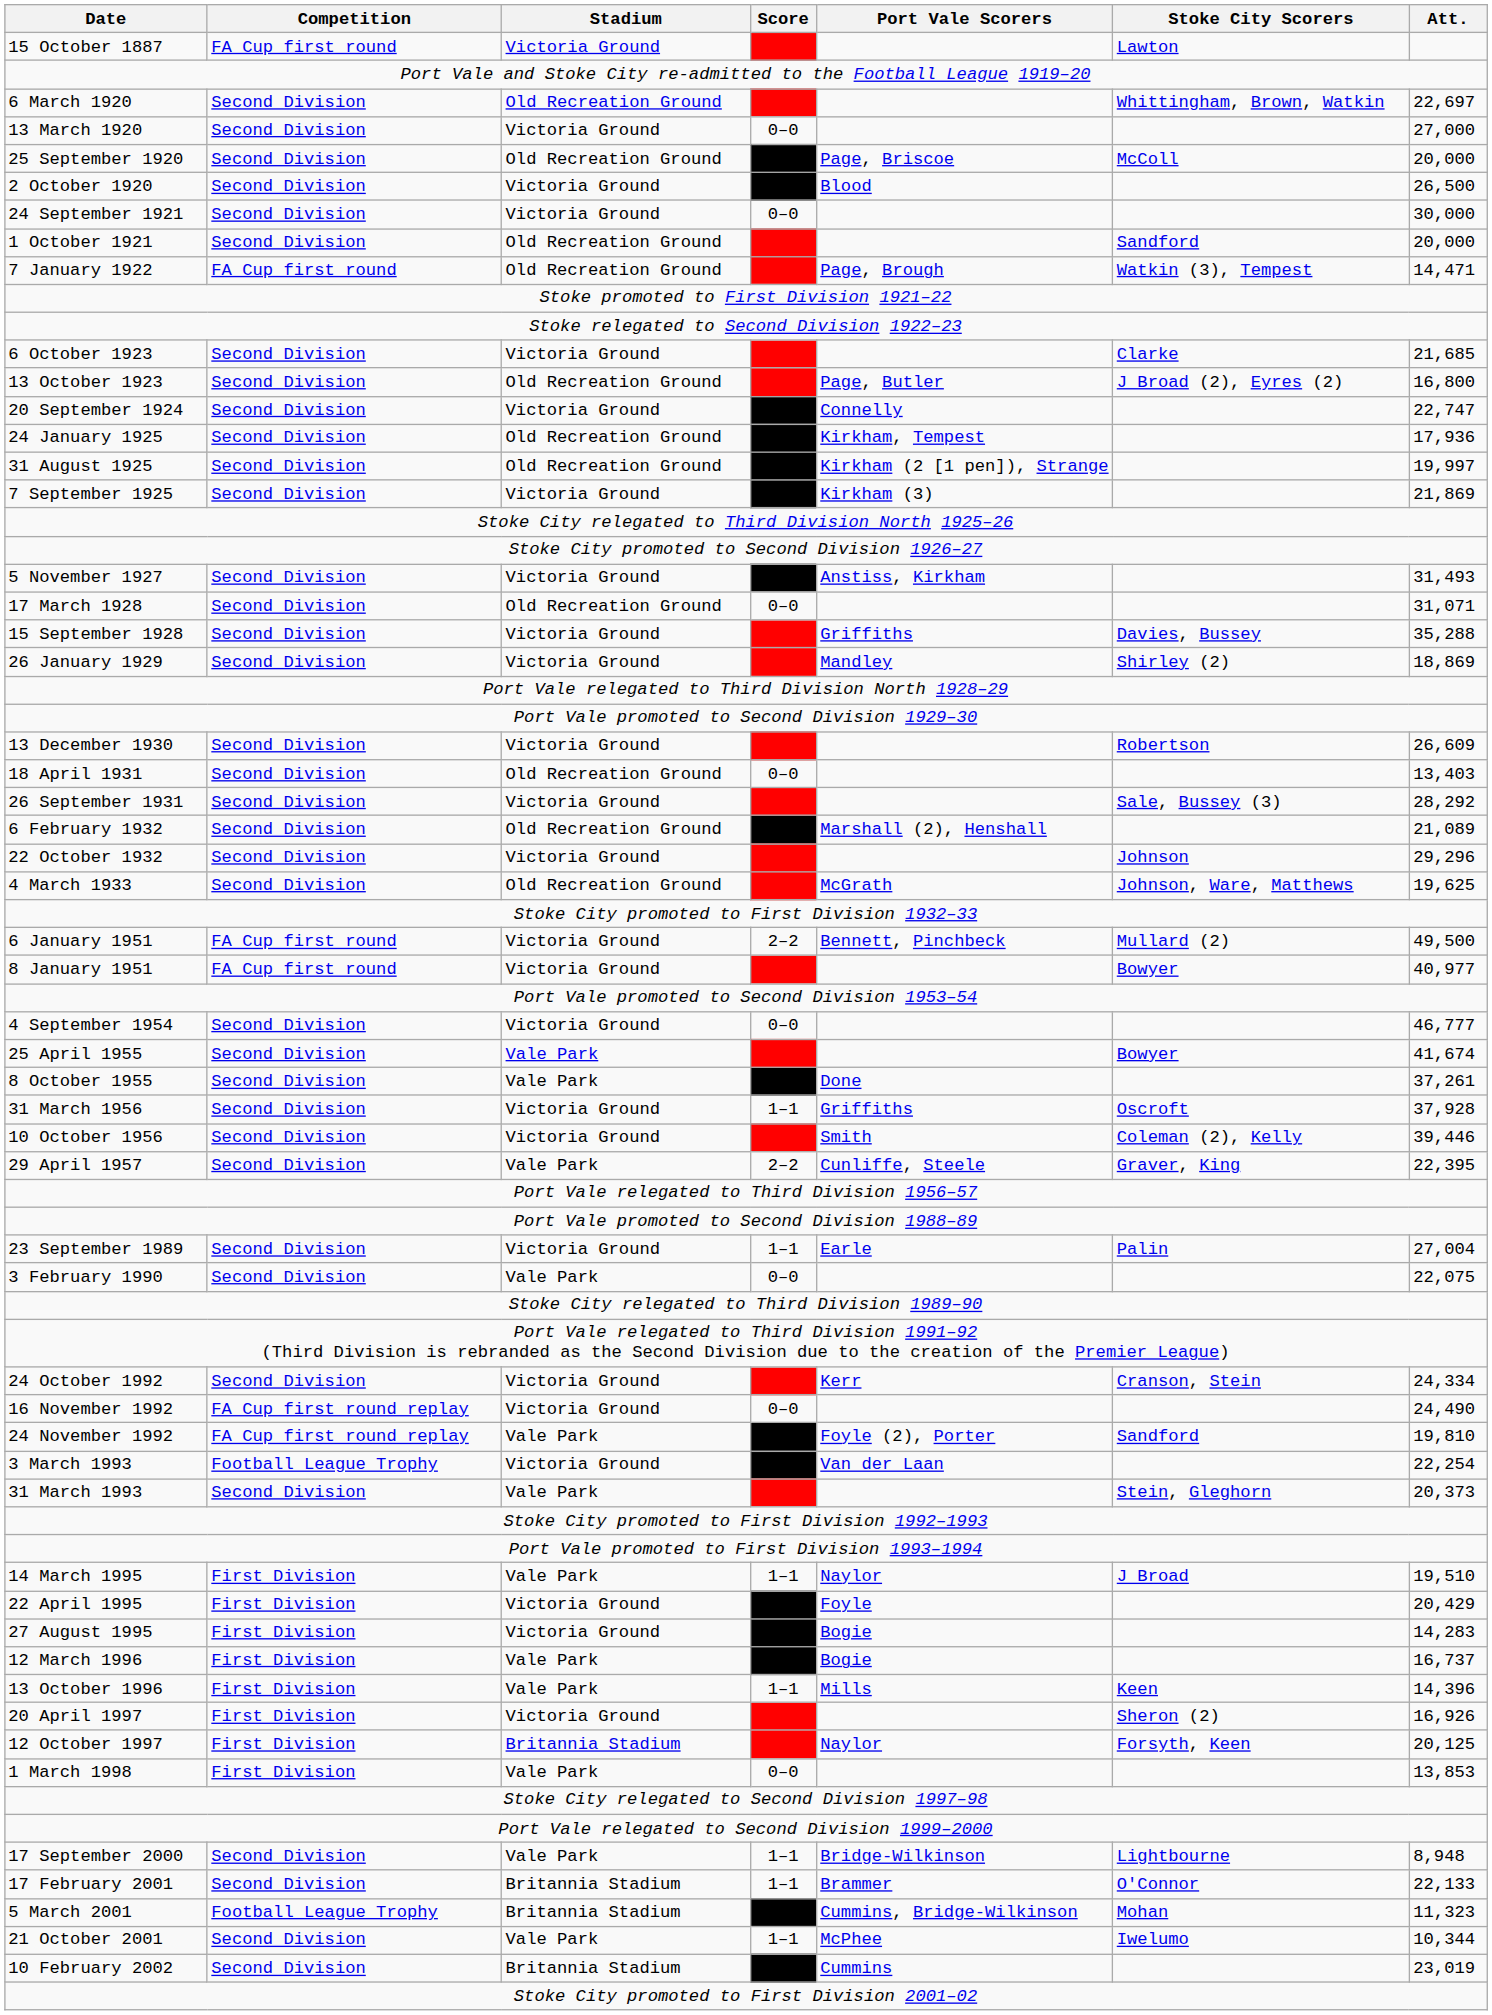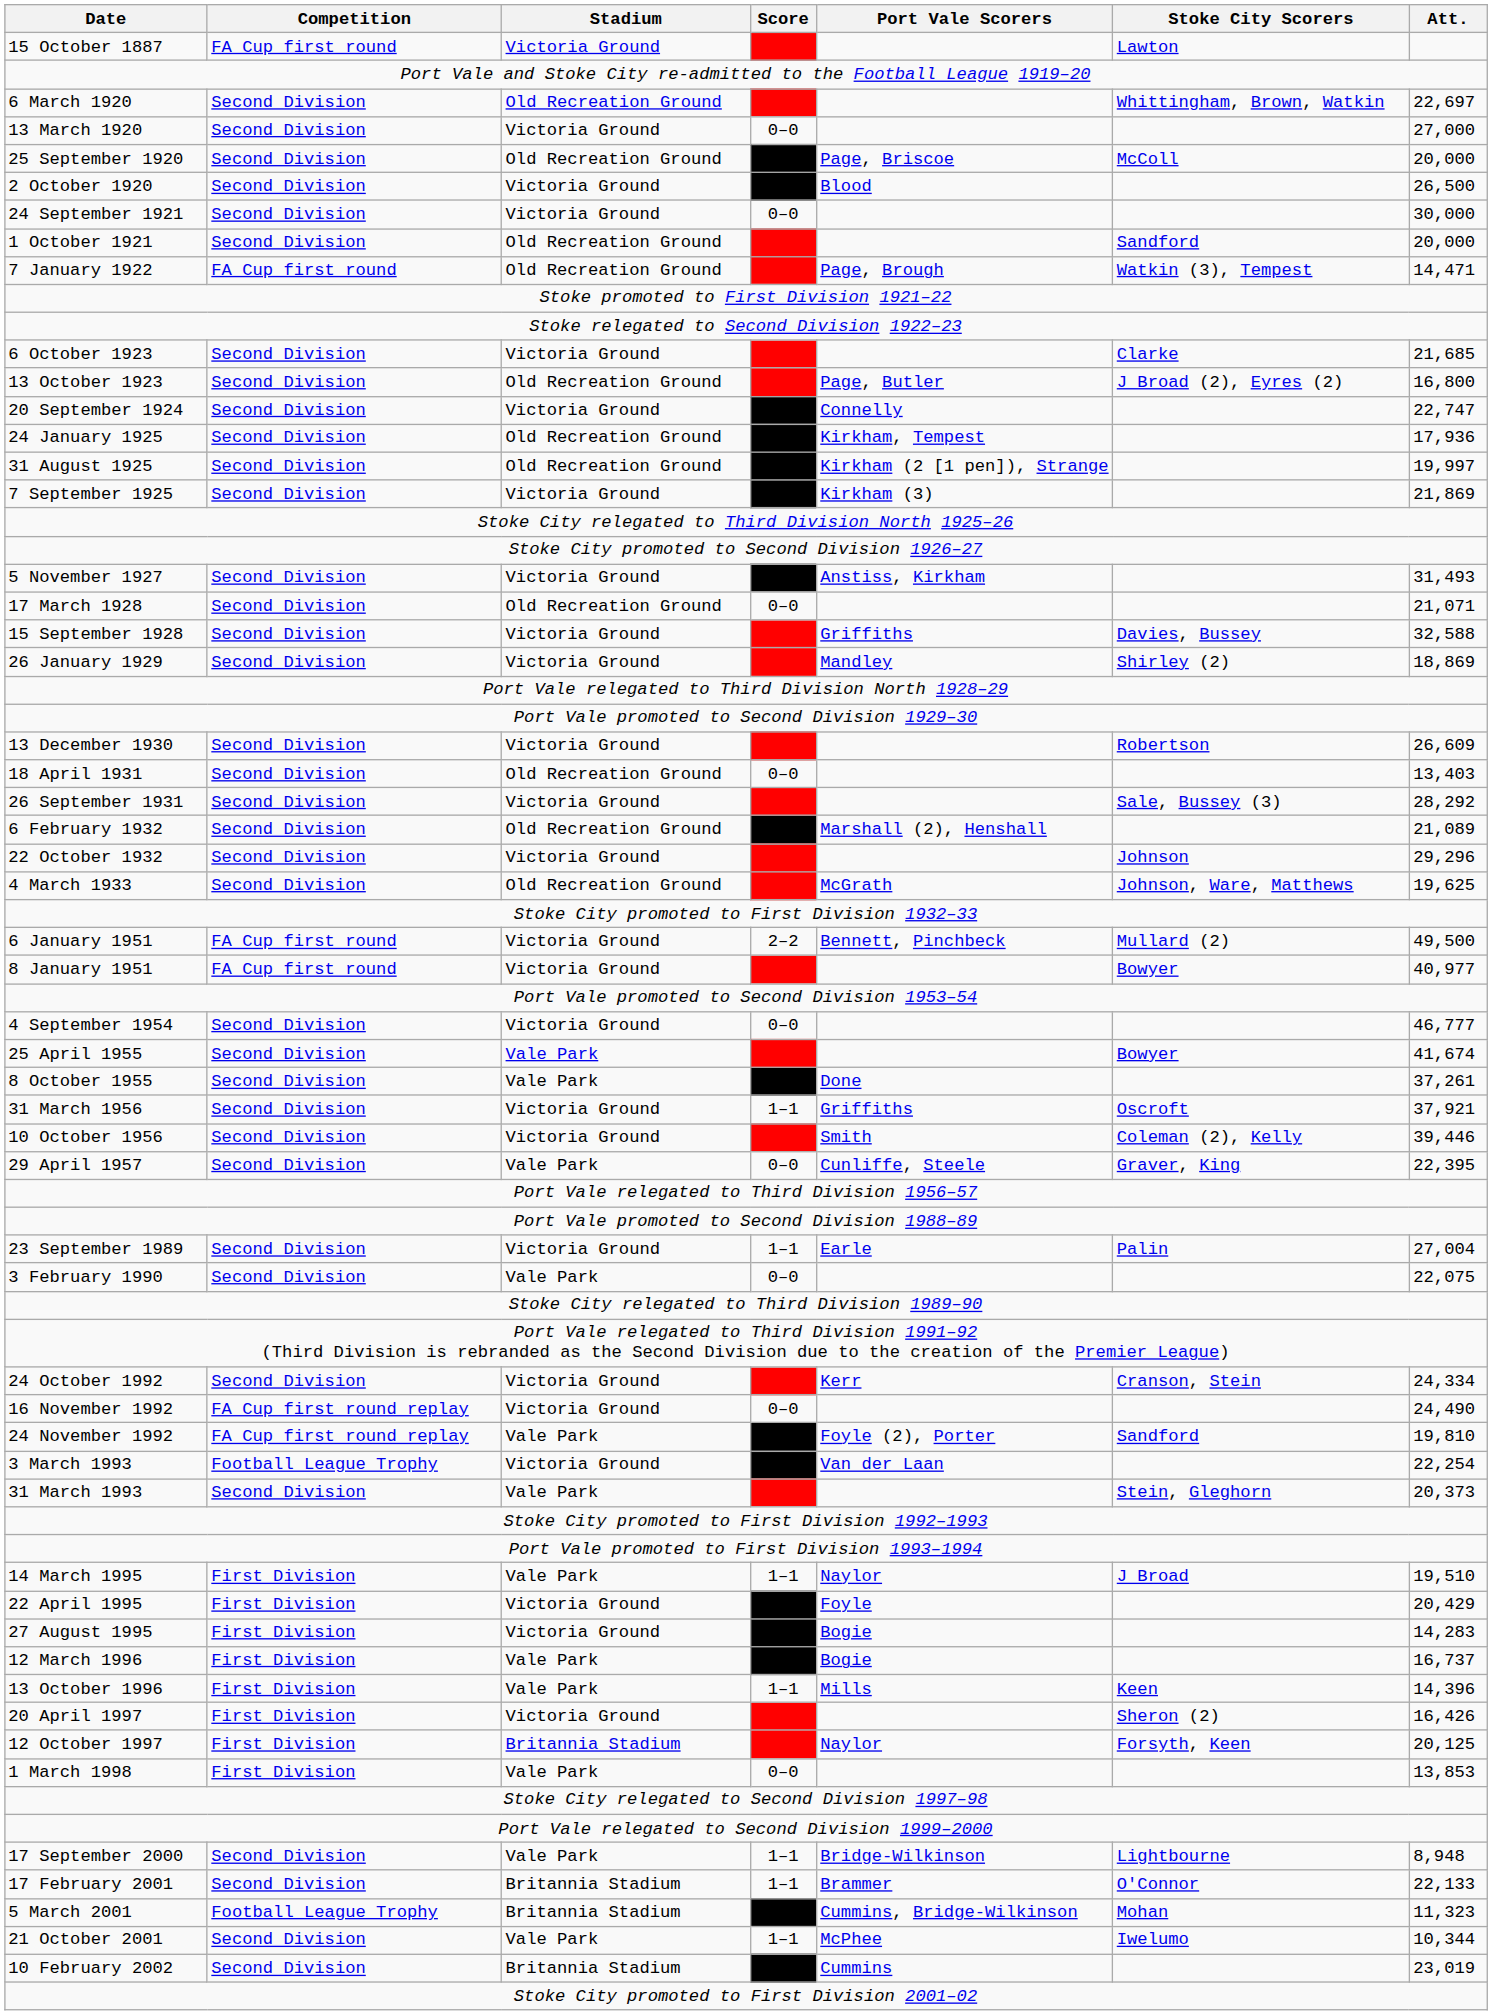17 March 1928 | Att.: 31,071 -> 21,071
15 September 1928 | Att.: 35,288 -> 32,588
31 March 1956 | Att.: 37,928 -> 37,921
29 April 1957 | Score: 2–2 -> 0–0
20 April 1997 | Att.: 16,926 -> 16,426
